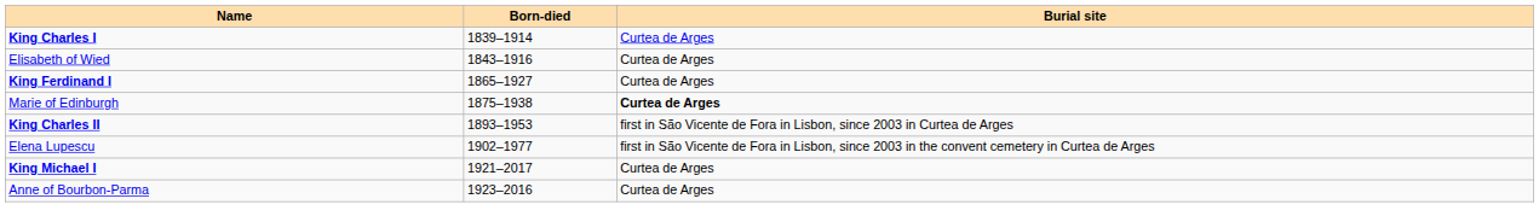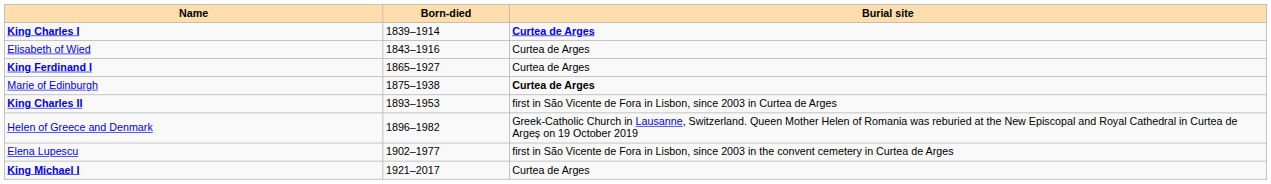King Charles I | Burial site: normal -> bold
+ row: Helen of Greece and Denmark | 1896–1982 | Greek-Catholic Church in Lausanne, Switzerland. Queen Mother Helen of Romania was reburied at the New Episcopal and Royal Cathedral in Curtea de Argeș on 19 October 2019
- row: Anne of Bourbon-Parma | 1923–2016 | Curtea de Arges
